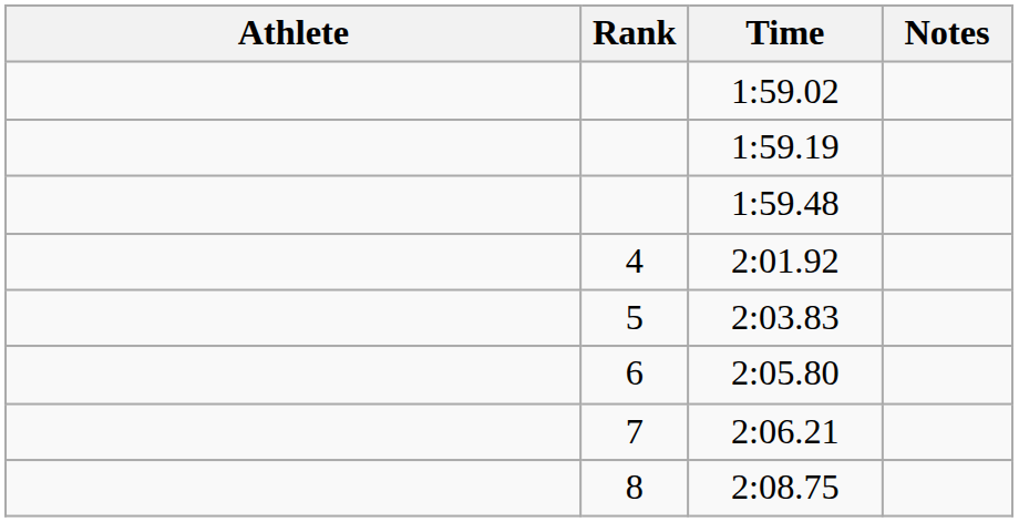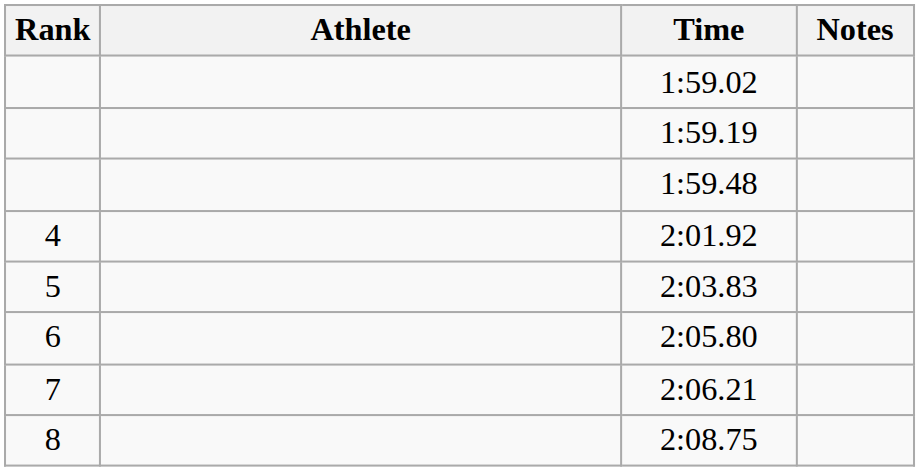columns swapped: Rank <-> Athlete
